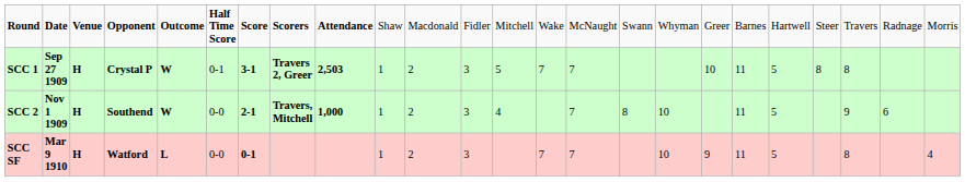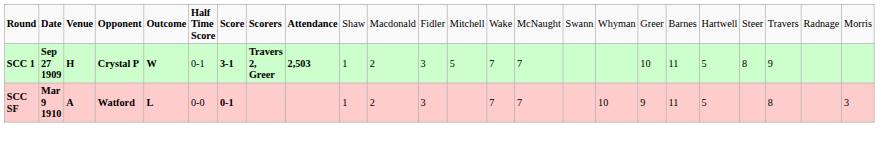SCC 1 | column 22: 8 -> 9
- row: SCC 2 | Nov 1 1909 | H | Southend | W | 0-0 | 2-1 | Travers, Mitchell | 1,000 | 1 | 2 | 3 | 4 | 7 | 8 | 10 | 11 | 5 | 9 | 6
SCC SF | column 3: H -> A
SCC SF | column 24: 4 -> 3
